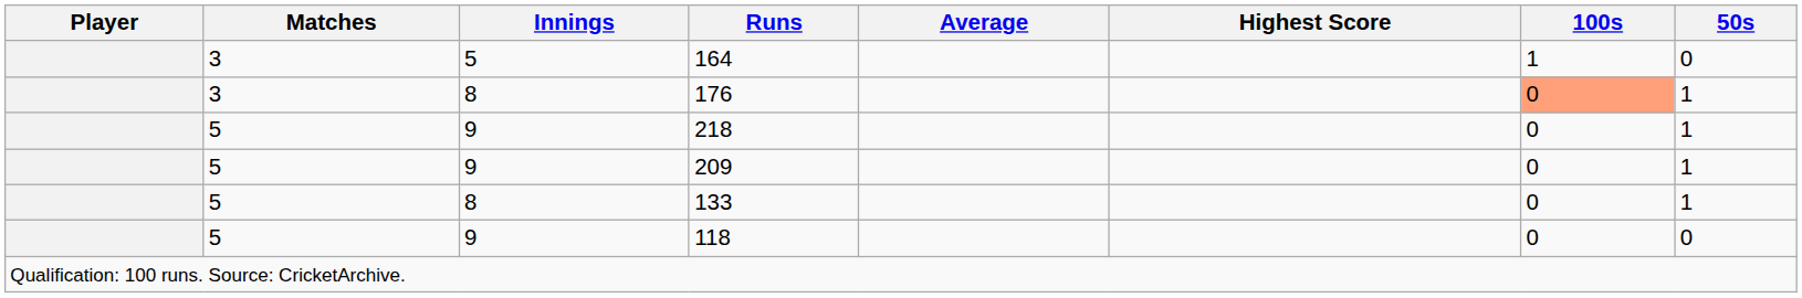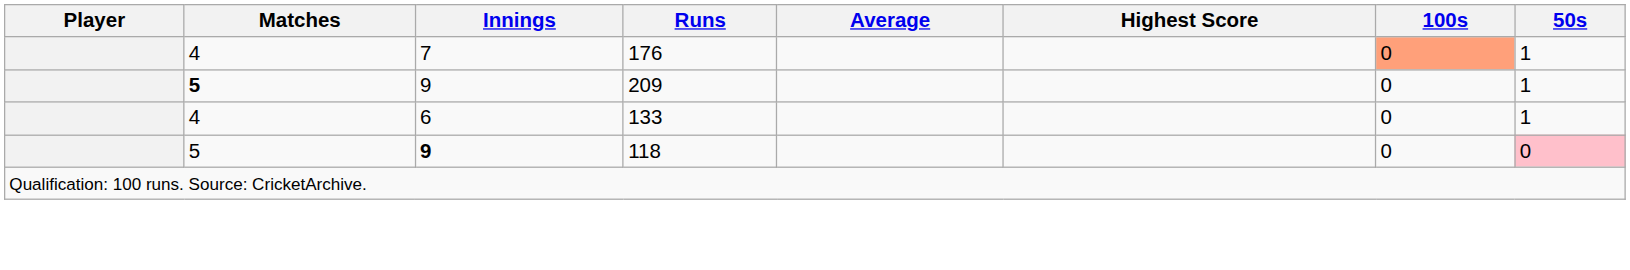- row: 3 | 5 | 164 | 1 | 0
176 | Matches: 3 -> 4
176 | Innings: 8 -> 7
- row: 5 | 9 | 218 | 0 | 1
209 | Matches: normal -> bold
133 | Matches: 5 -> 4
133 | Innings: 8 -> 6
118 | Innings: normal -> bold
118 | 50s: no background -> pink background
